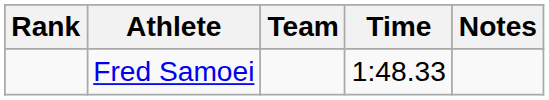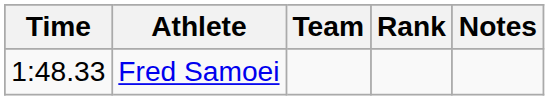columns swapped: Rank <-> Time
